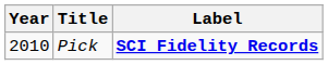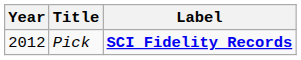Pick | Year: 2010 -> 2012
